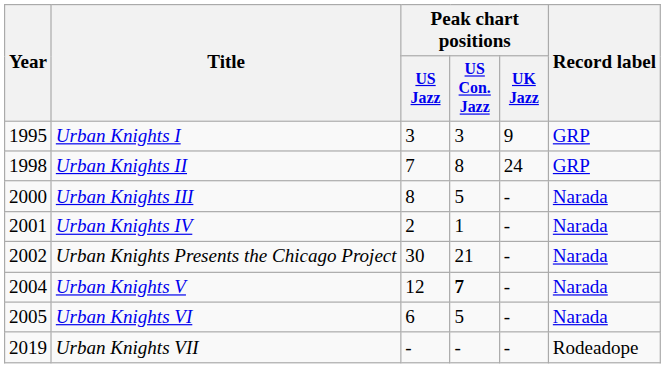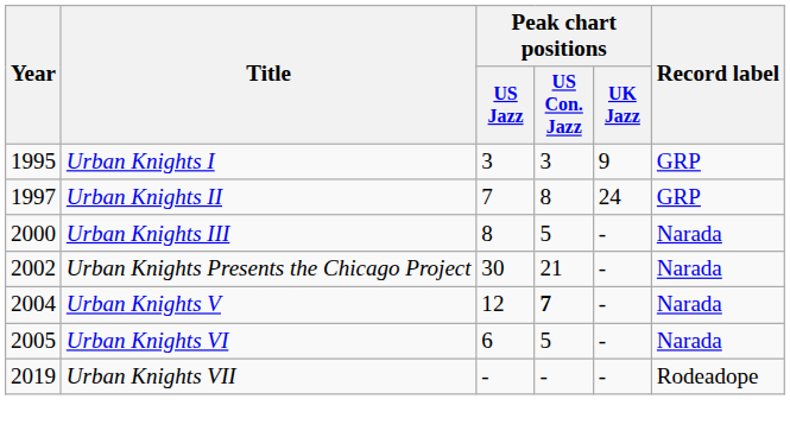Urban Knights II | Year: 1998 -> 1997
- row: 2001 | Urban Knights IV | 2 | 1 | - | Narada
